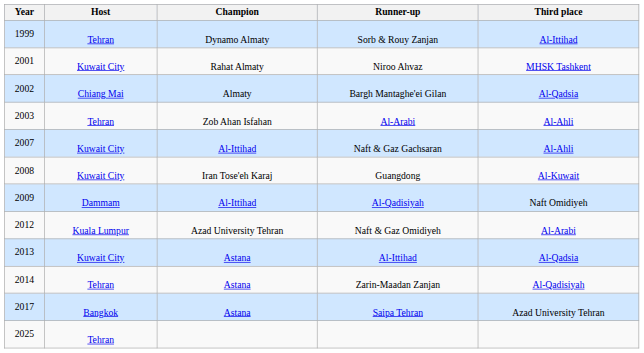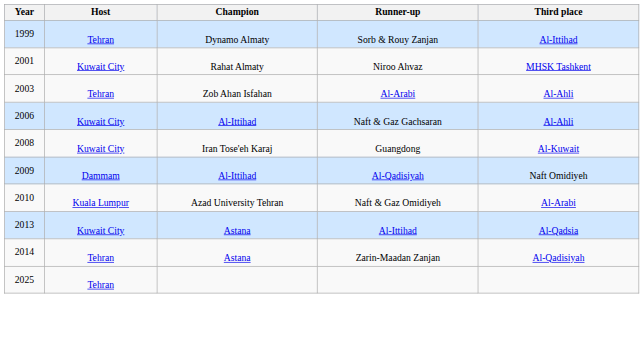- row: 2002 | Chiang Mai | Almaty | Bargh Mantaghe'ei Gilan | Al-Qadsia
Naft & Gaz Gachsaran | Year: 2007 -> 2006
Naft & Gaz Omidiyeh | Year: 2012 -> 2010
- row: 2017 | Bangkok | Astana | Saipa Tehran | Azad University Tehran
